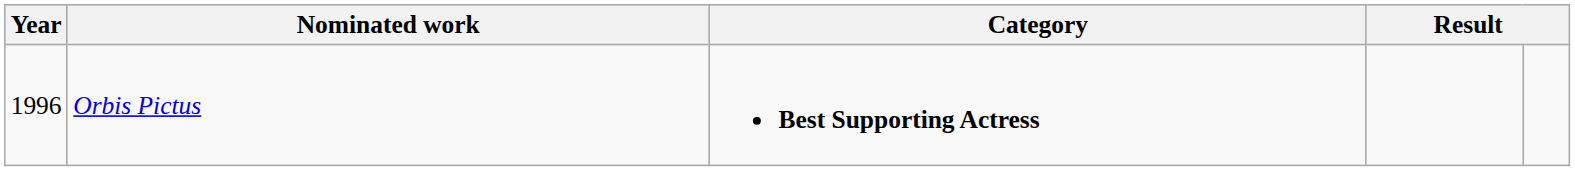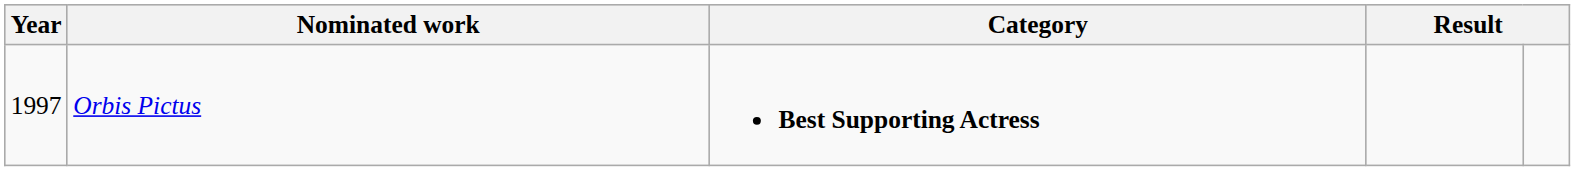Orbis Pictus | Year: 1996 -> 1997
